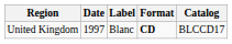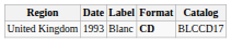United Kingdom | Date: 1997 -> 1993
